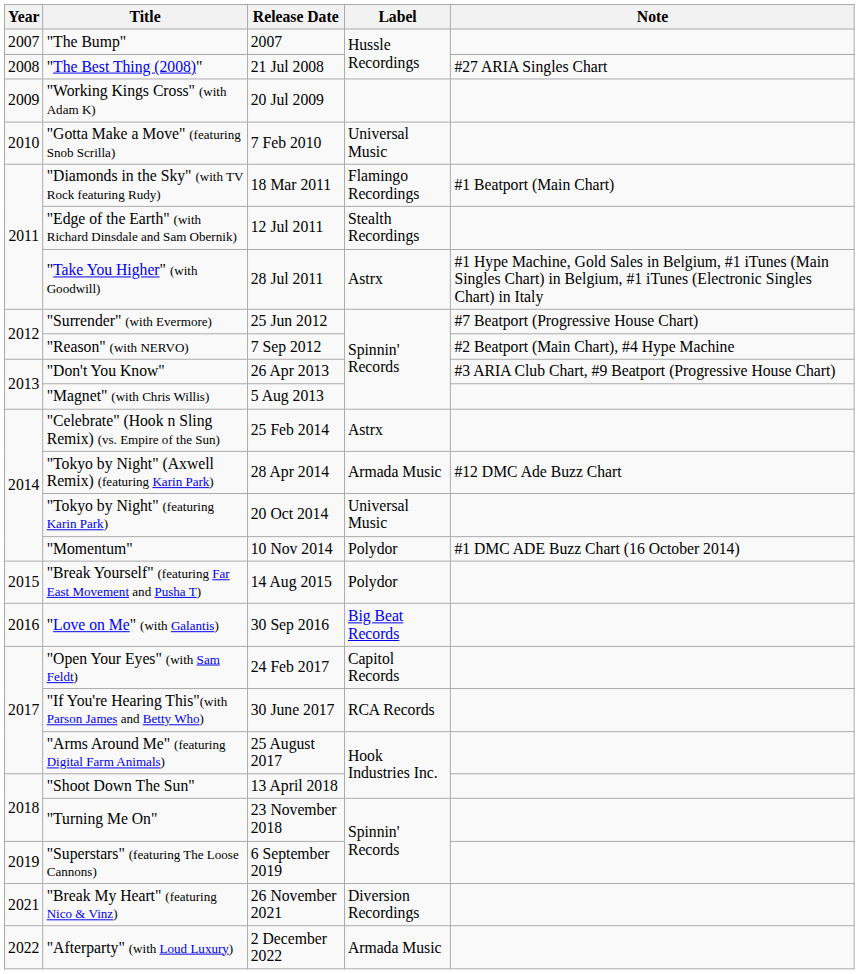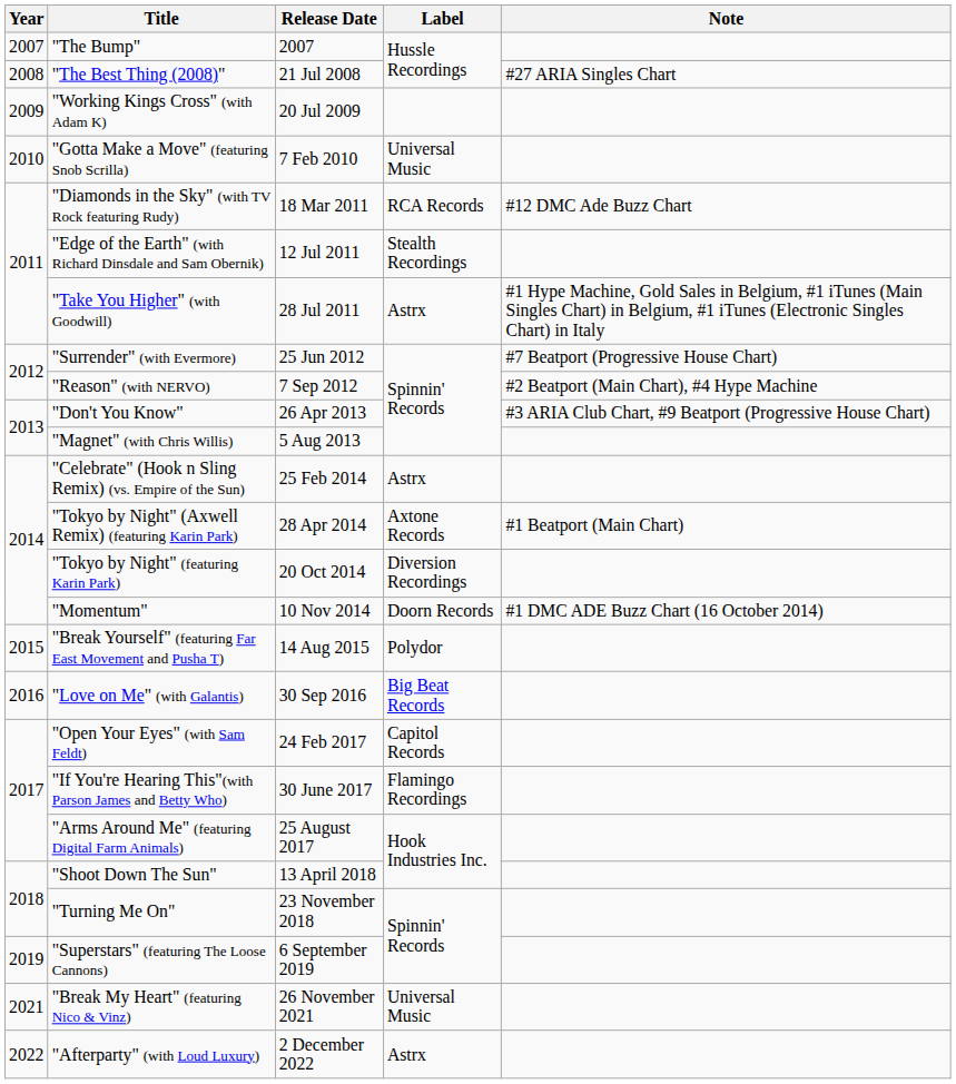"Diamonds in the Sky" (with TV Rock featuring Rudy) | Label: Flamingo Recordings -> RCA Records
"Diamonds in the Sky" (with TV Rock featuring Rudy) | Note: #1 Beatport (Main Chart) -> #12 DMC Ade Buzz Chart
"Tokyo by Night" (Axwell Remix) (featuring Karin Park) | Label: Armada Music -> Axtone Records
"Tokyo by Night" (Axwell Remix) (featuring Karin Park) | Note: #12 DMC Ade Buzz Chart -> #1 Beatport (Main Chart)
"Tokyo by Night" (featuring Karin Park) | Label: Universal Music -> Diversion Recordings
"Momentum" | Label: Polydor -> Doorn Records
"If You're Hearing This"(with Parson James and Betty Who) | Label: RCA Records -> Flamingo Recordings
"Break My Heart" (featuring Nico & Vinz) | Label: Diversion Recordings -> Universal Music
"Afterparty" (with Loud Luxury) | Label: Armada Music -> Astrx
